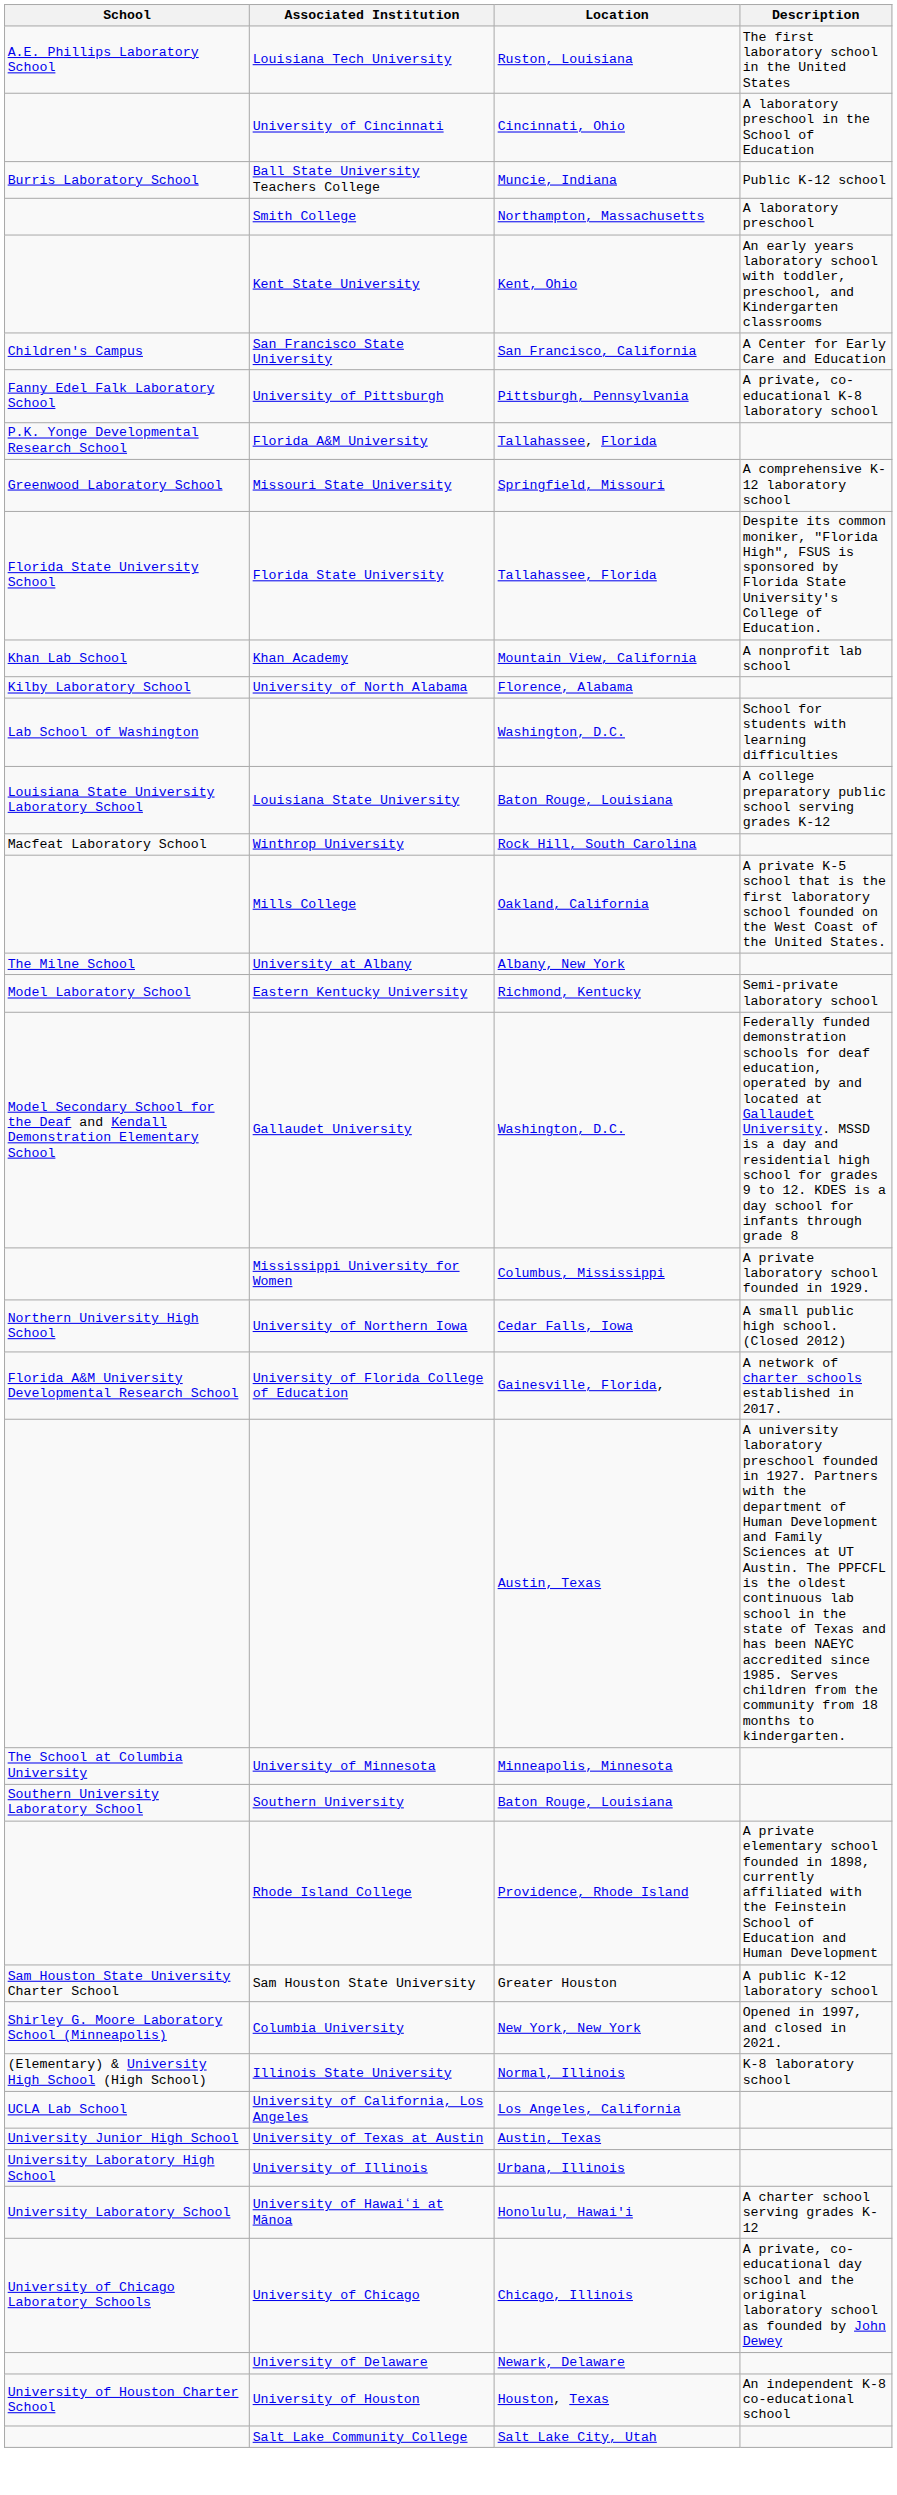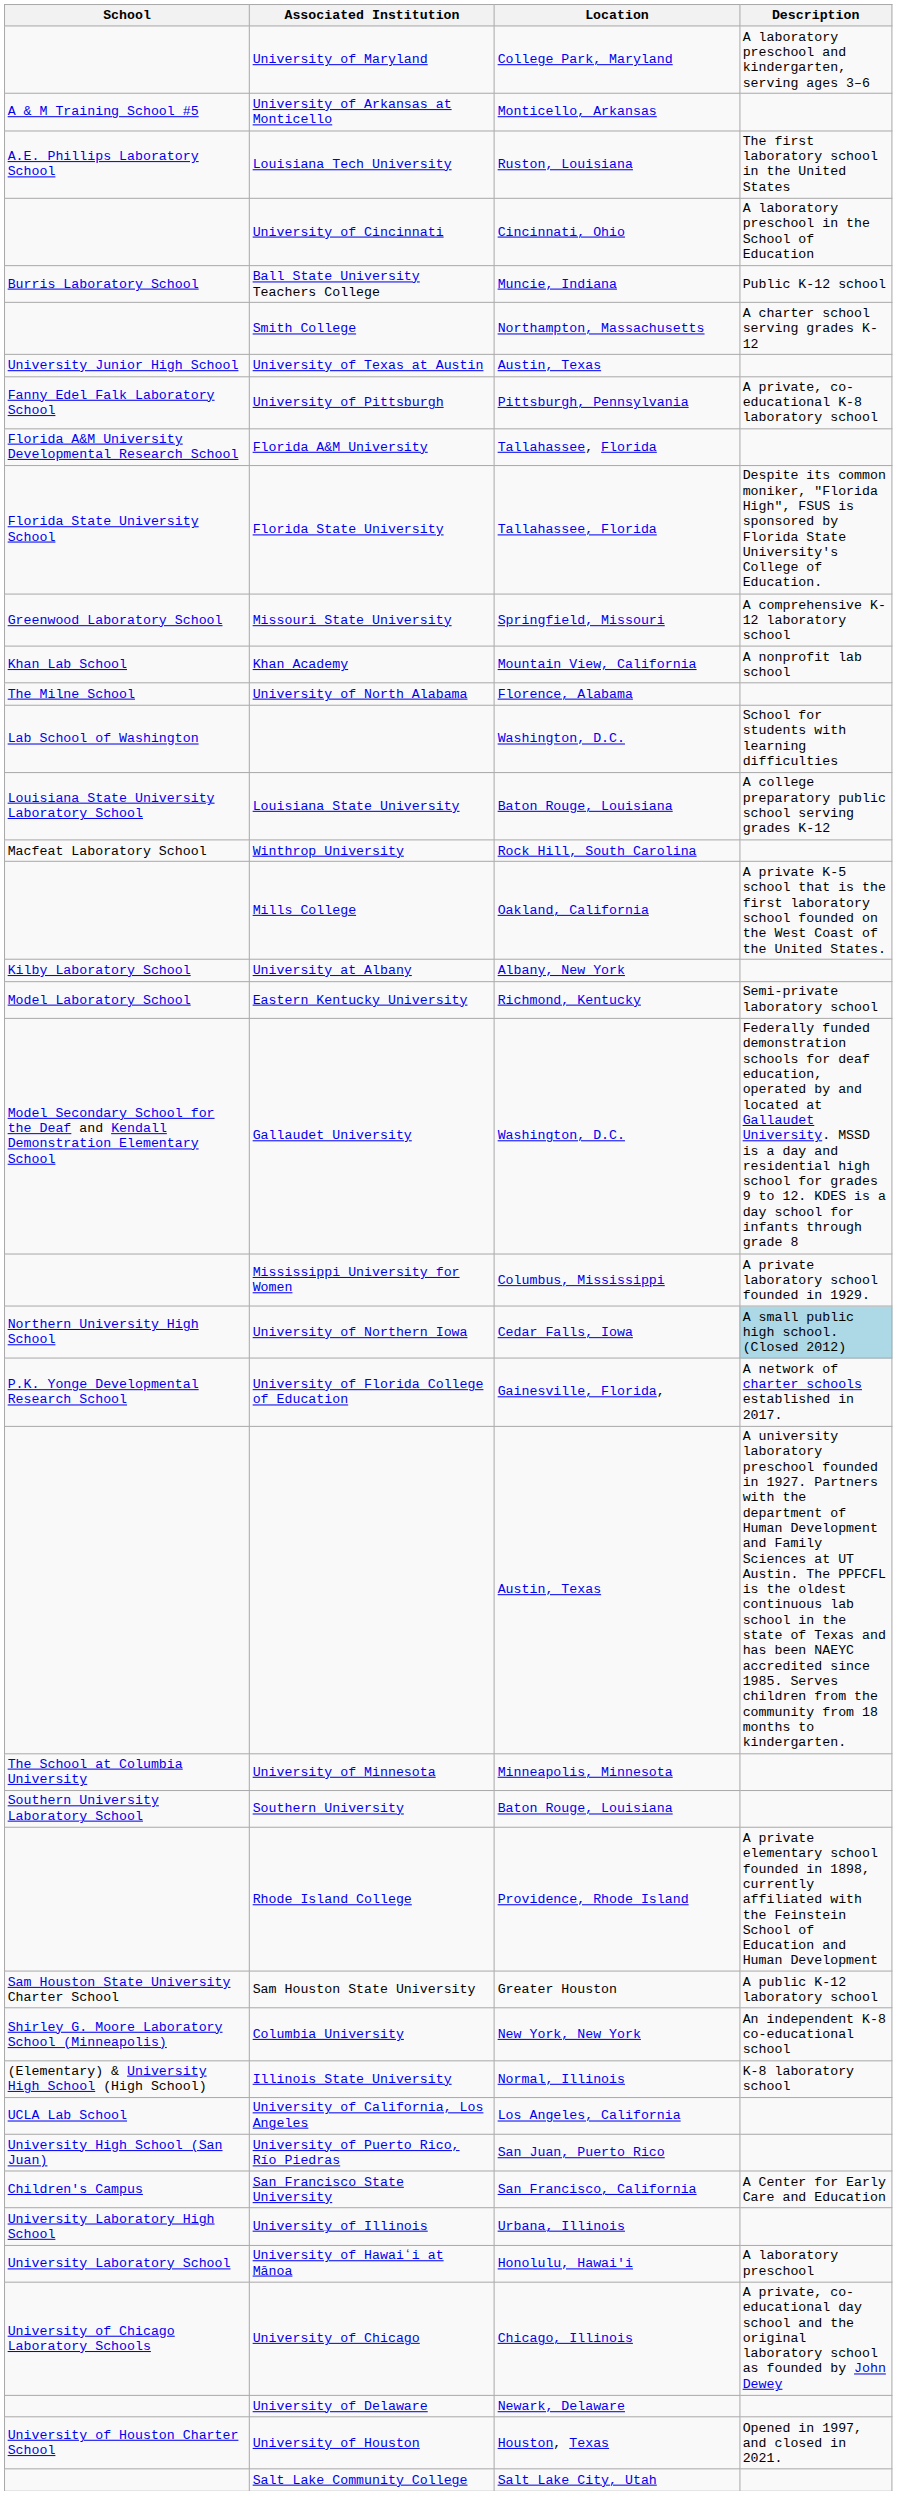+ row: University of Maryland | College Park, Maryland | A laboratory preschool and kindergarten, serving ages 3–6
+ row: A & M Training School #5 | University of Arkansas at Monticello | Monticello, Arkansas
Smith College | Description: A laboratory preschool -> A charter school serving grades K-12
- row: Kent State University | Kent, Ohio | An early years laboratory school with toddler, preschool, and Kindergarten classrooms
rows swapped: San Francisco State University <-> University of Texas at Austin
Florida A&M University | School: P.K. Yonge Developmental Research School -> Florida A&M University Developmental Research School
rows swapped: Florida State University <-> Missouri State University
University of North Alabama | School: Kilby Laboratory School -> The Milne School
University at Albany | School: The Milne School -> Kilby Laboratory School
University of Northern Iowa | Description: no background -> lightblue background
University of Florida College of Education | School: Florida A&M University Developmental Research School -> P.K. Yonge Developmental Research School
Columbia University | Description: Opened in 1997, and closed in 2021. -> An independent K-8 co-educational school
+ row: University High School (San Juan) | University of Puerto Rico, Río Piedras | San Juan, Puerto Rico
University of Hawaiʻi at Mānoa | Description: A charter school serving grades K-12 -> A laboratory preschool
University of Houston | Description: An independent K-8 co-educational school -> Opened in 1997, and closed in 2021.
